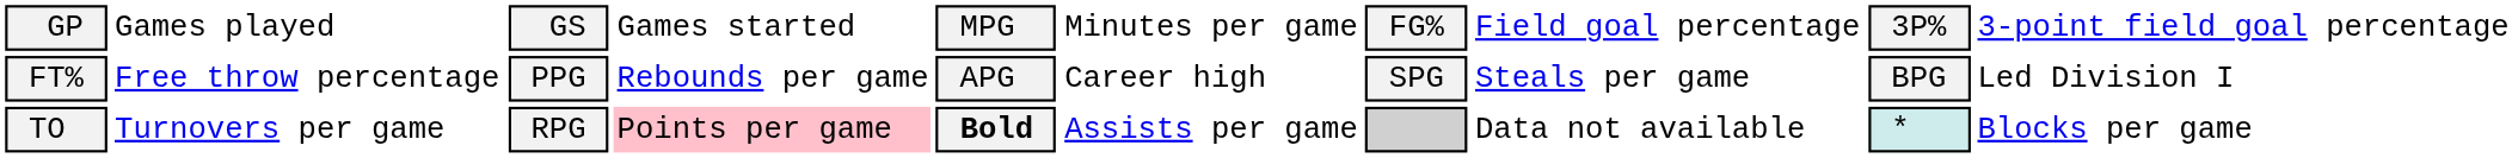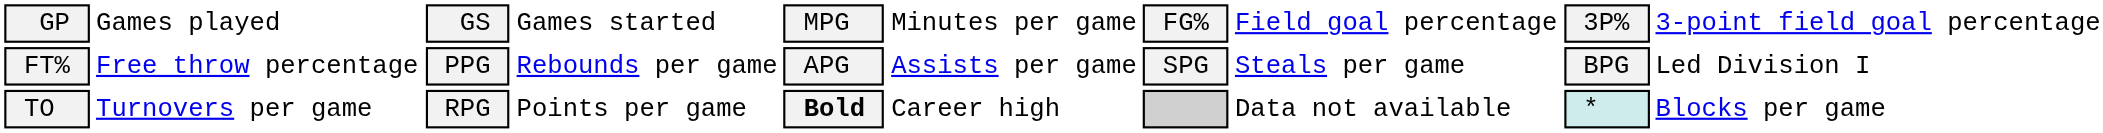FT% | column 6: Career high -> Assists per game
TO | column 4: pink background -> no background
TO | column 6: Assists per game -> Career high
